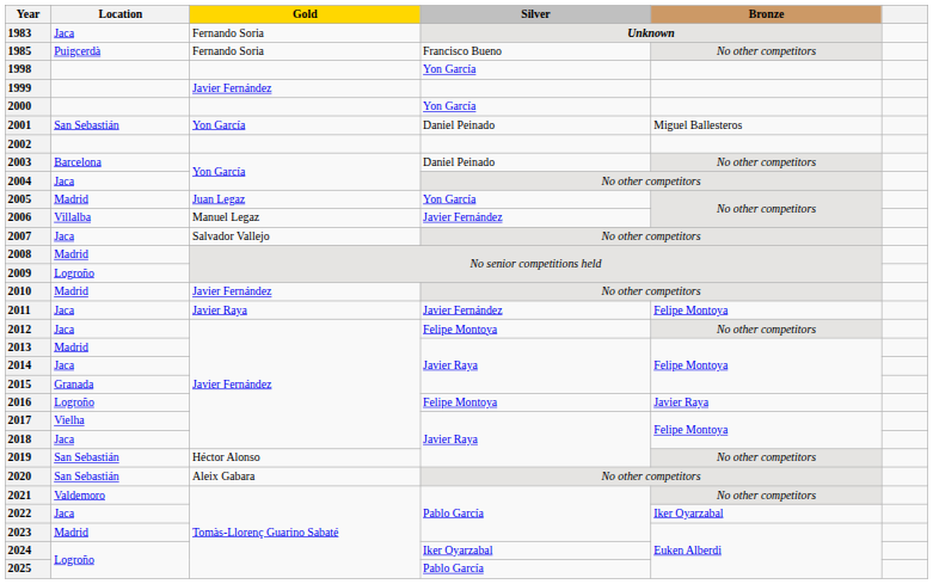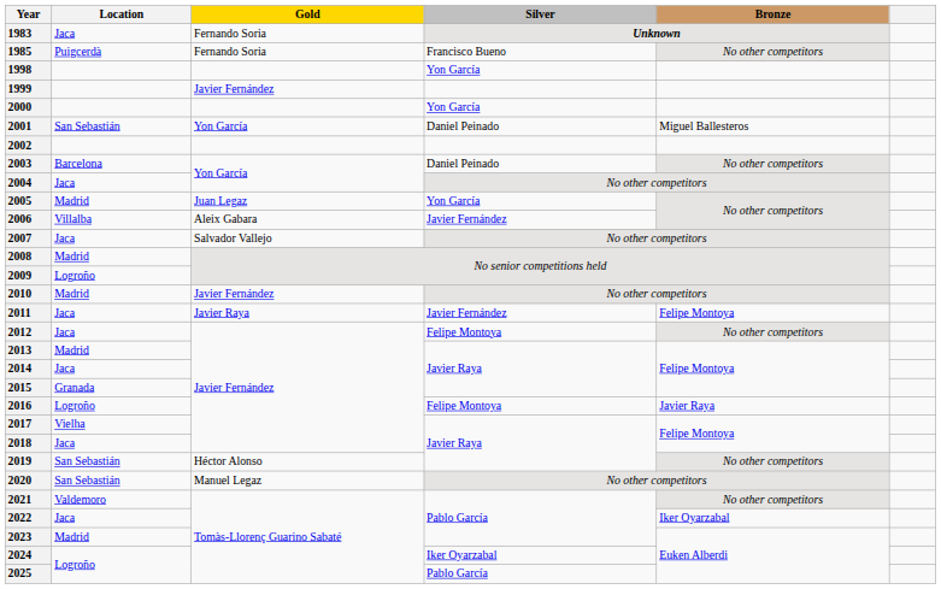2006 | Gold: Manuel Legaz -> Aleix Gabara
2020 | Gold: Aleix Gabara -> Manuel Legaz
